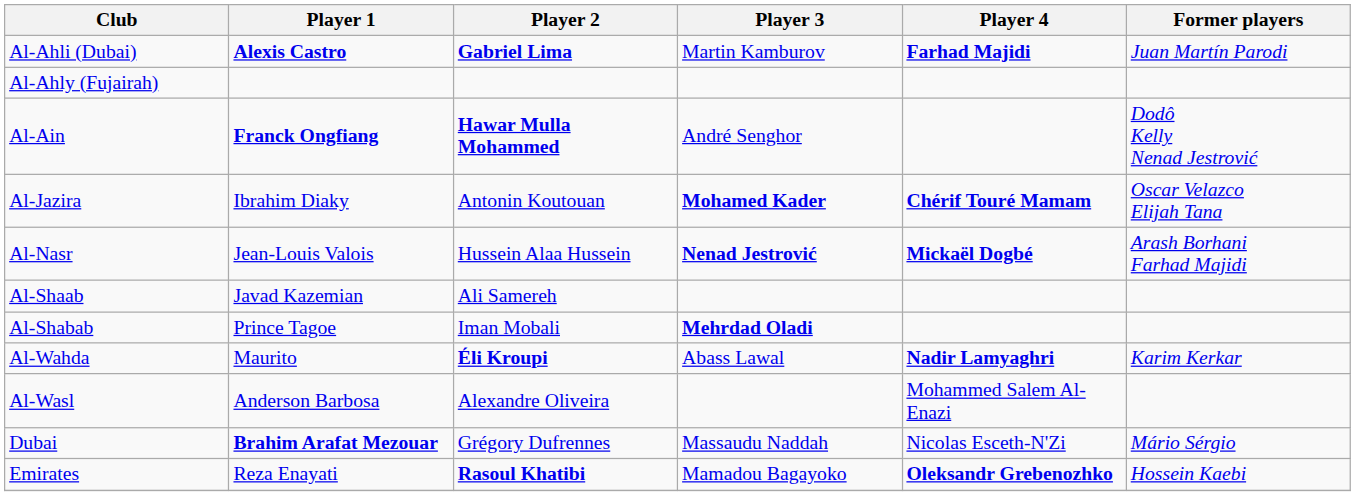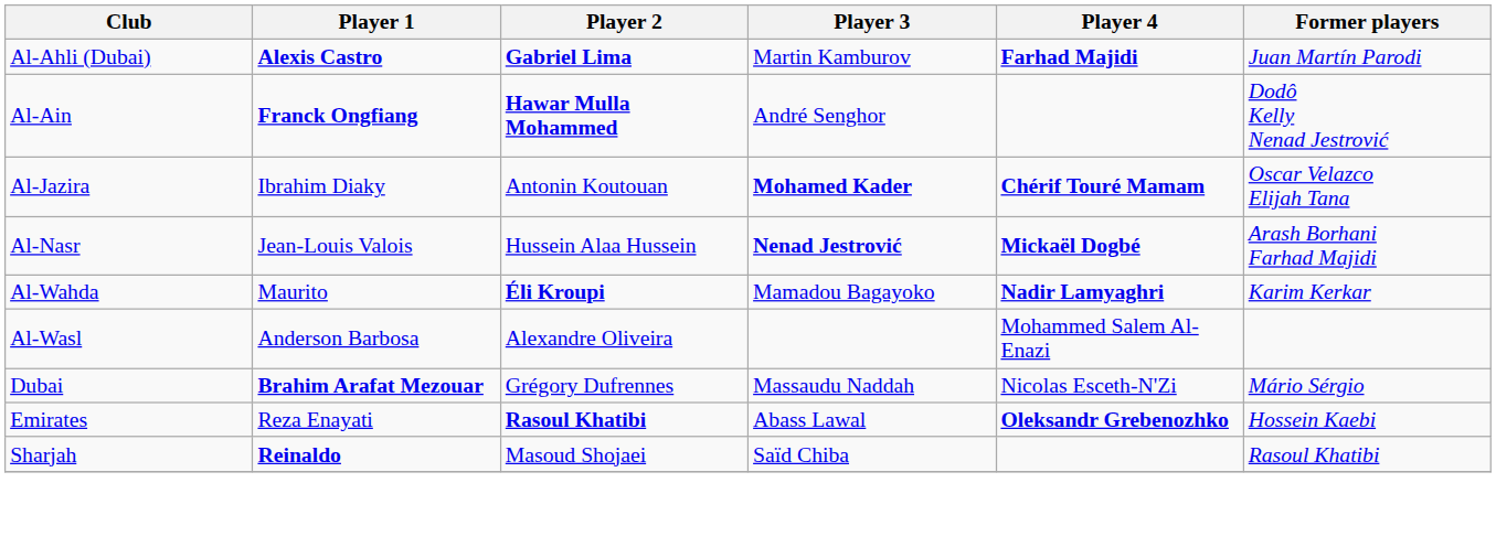- row: Al-Ahly (Fujairah)
- row: Al-Shaab | Javad Kazemian | Ali Samereh
- row: Al-Shabab | Prince Tagoe | Iman Mobali | Mehrdad Oladi
Al-Wahda | Player 3: Abass Lawal -> Mamadou Bagayoko
Emirates | Player 3: Mamadou Bagayoko -> Abass Lawal
+ row: Sharjah | Reinaldo | Masoud Shojaei | Saïd Chiba | Rasoul Khatibi
